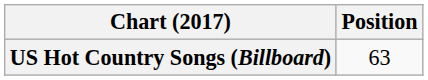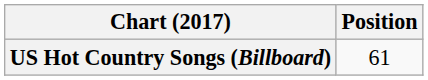US Hot Country Songs (Billboard) | Position: 63 -> 61
